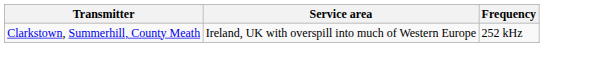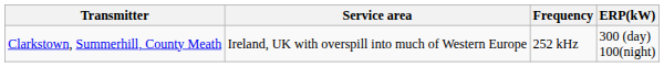+ column: ERP(kW) | 300 (day) 100(night)
